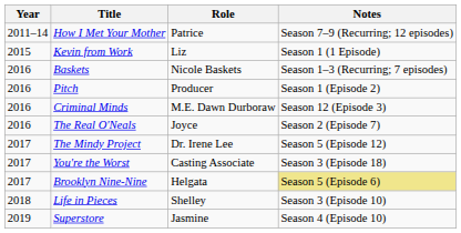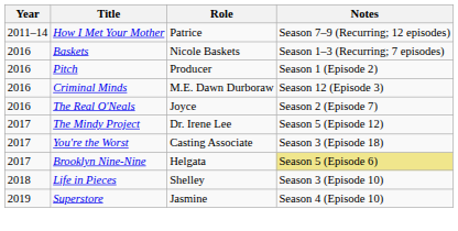- row: 2015 | Kevin from Work | Liz | Season 1 (1 Episode)
